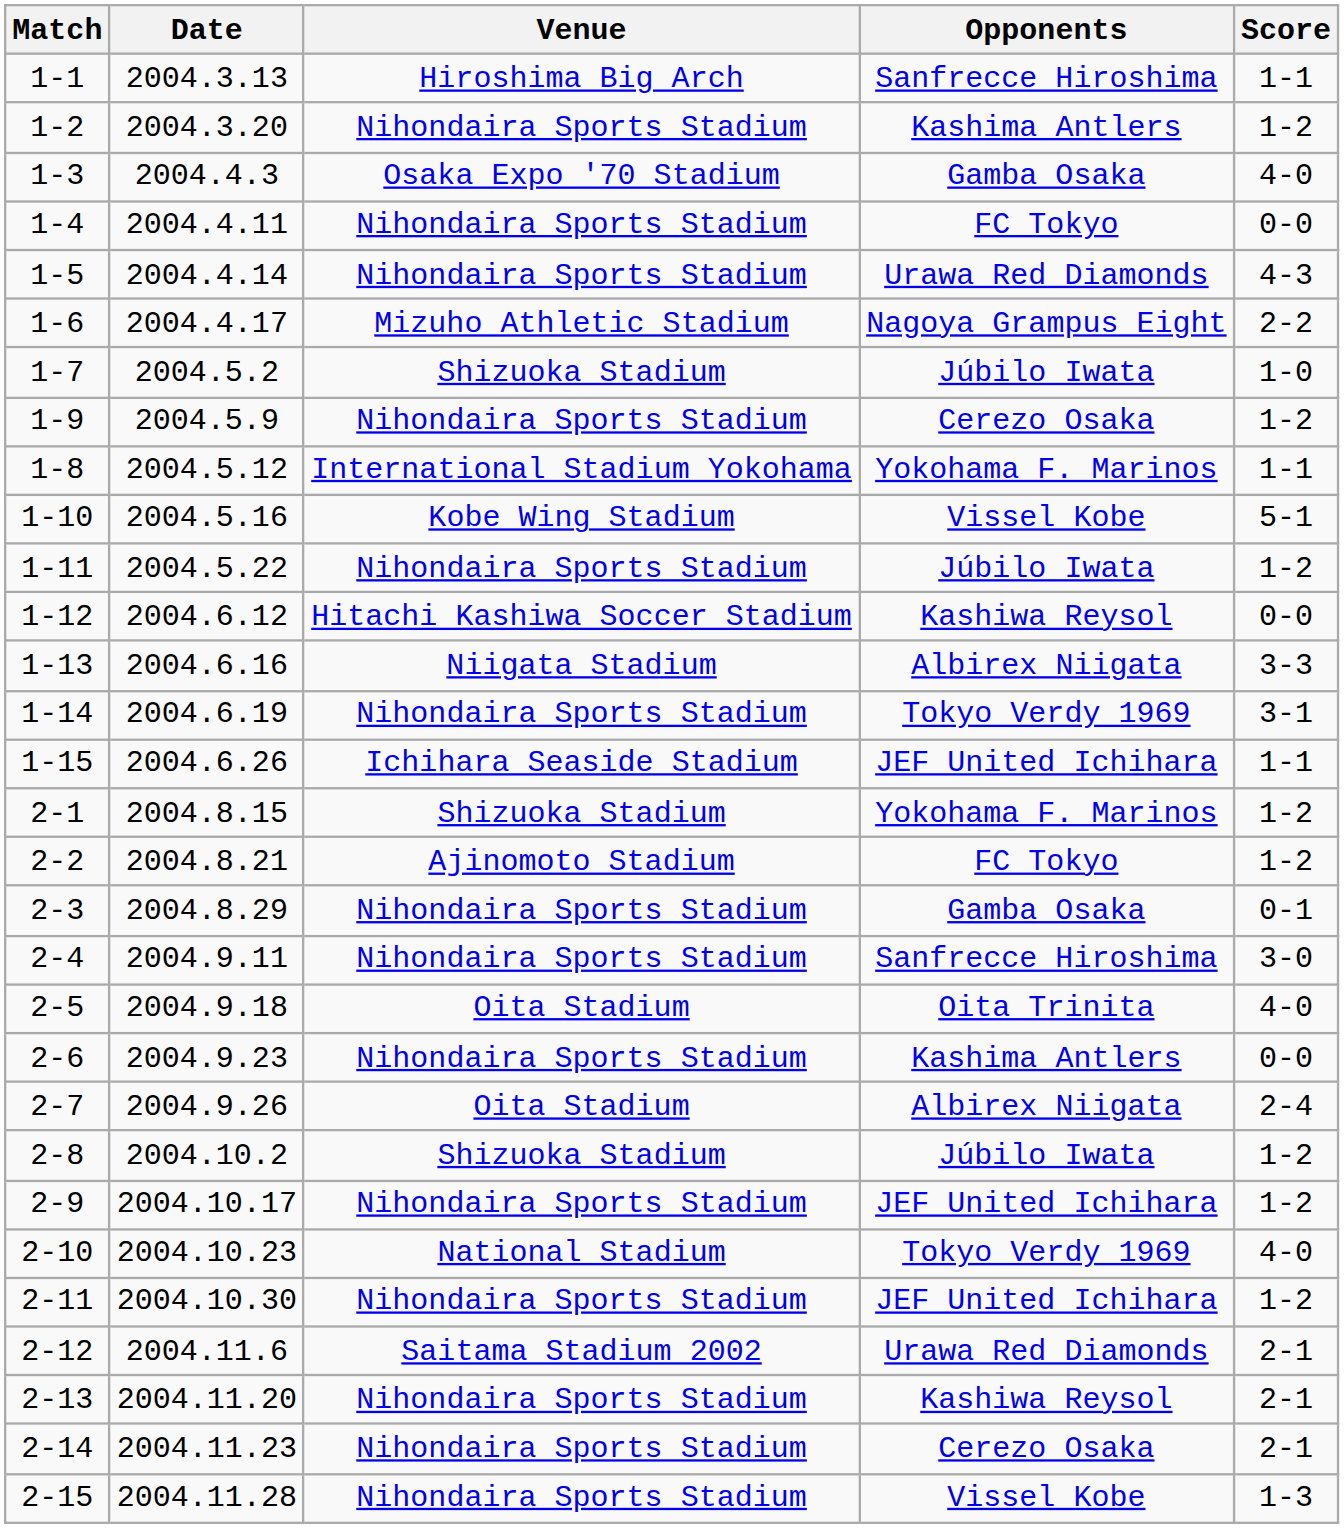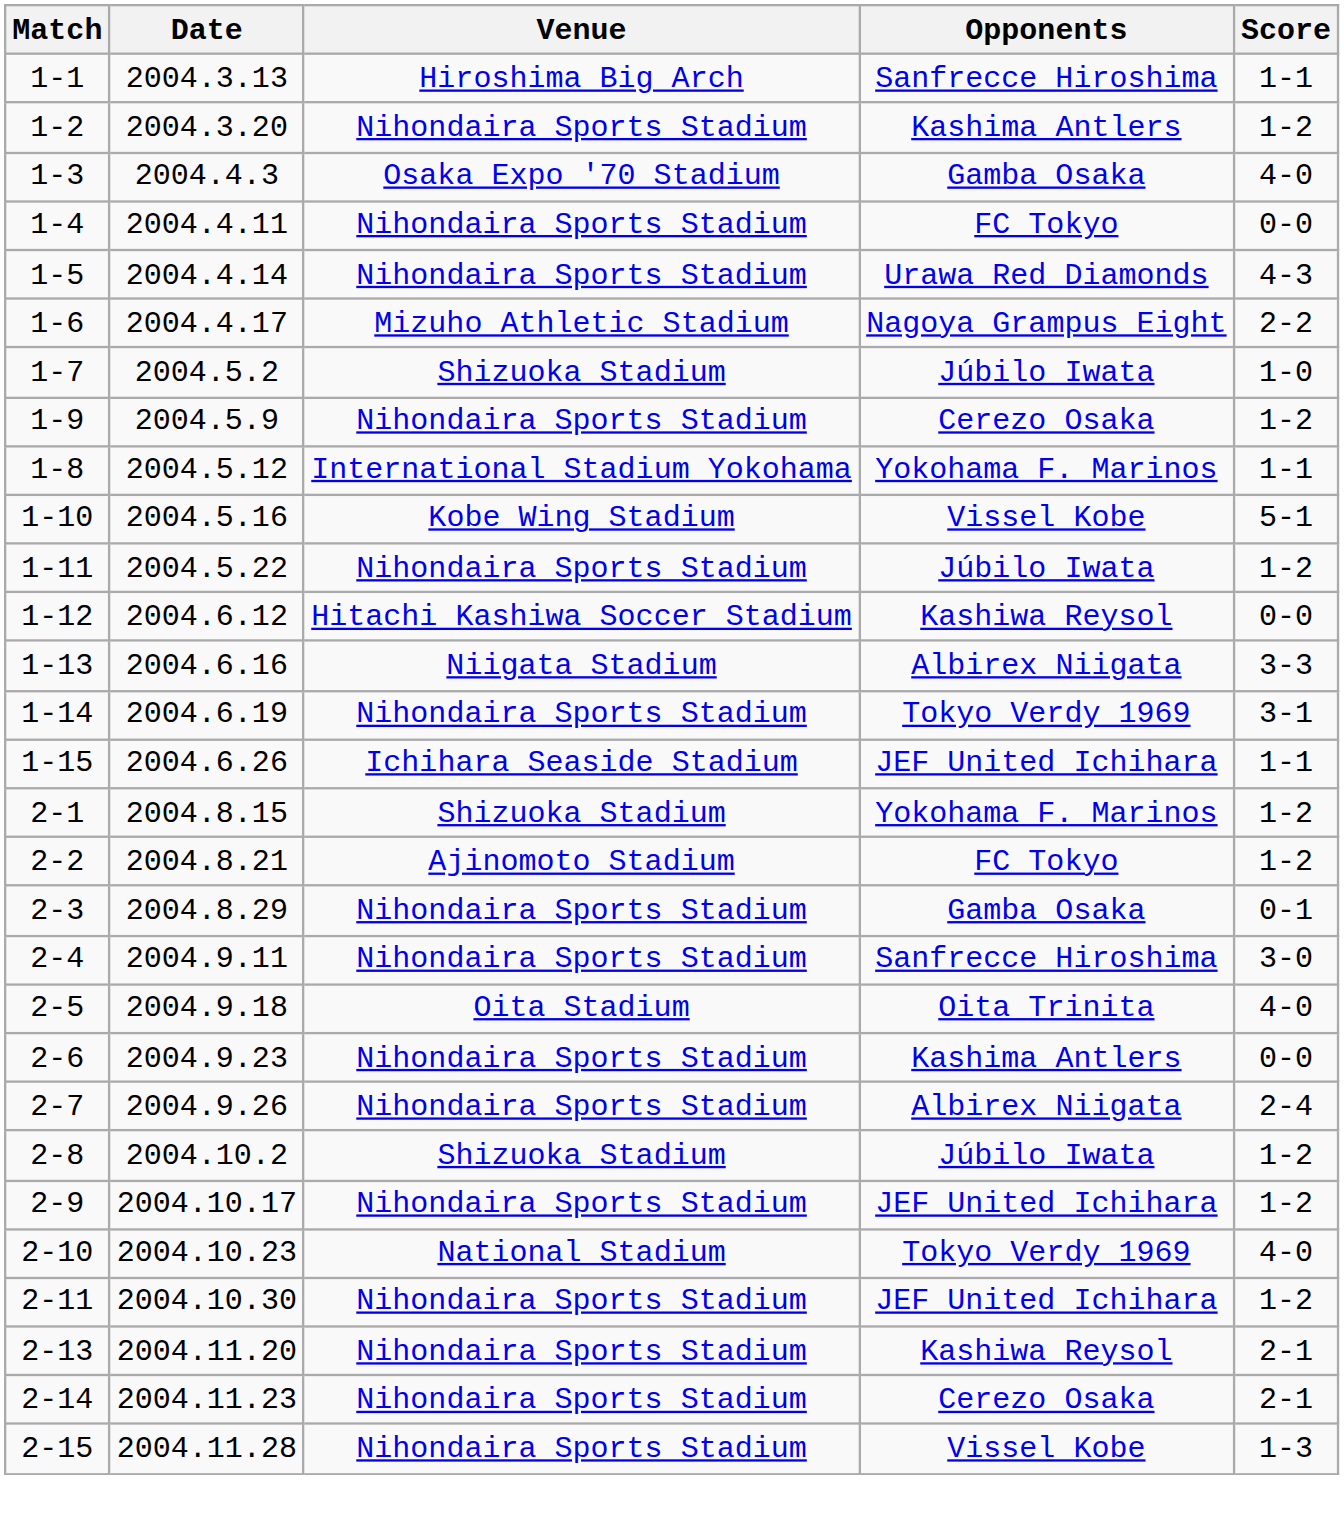2-7 | Venue: Oita Stadium -> Nihondaira Sports Stadium
- row: 2-12 | 2004.11.6 | Saitama Stadium 2002 | Urawa Red Diamonds | 2-1
